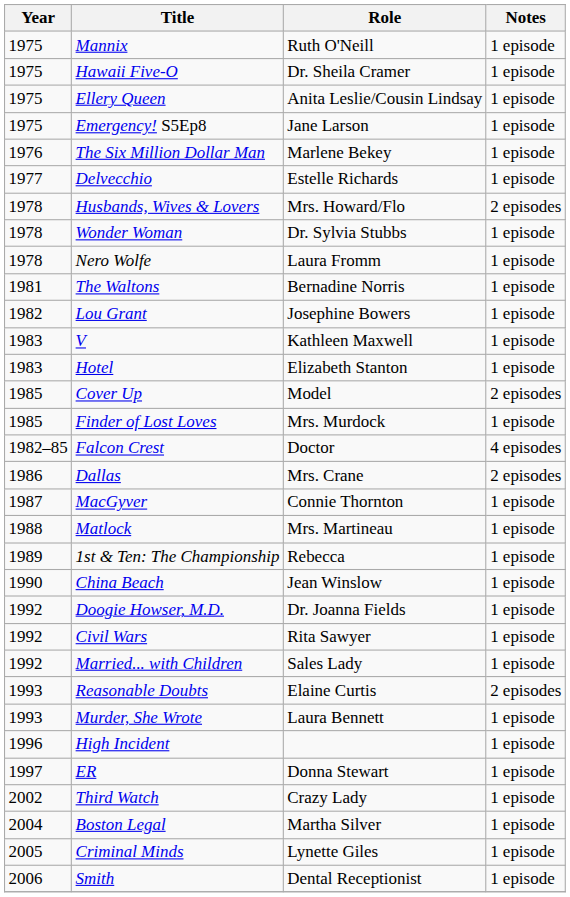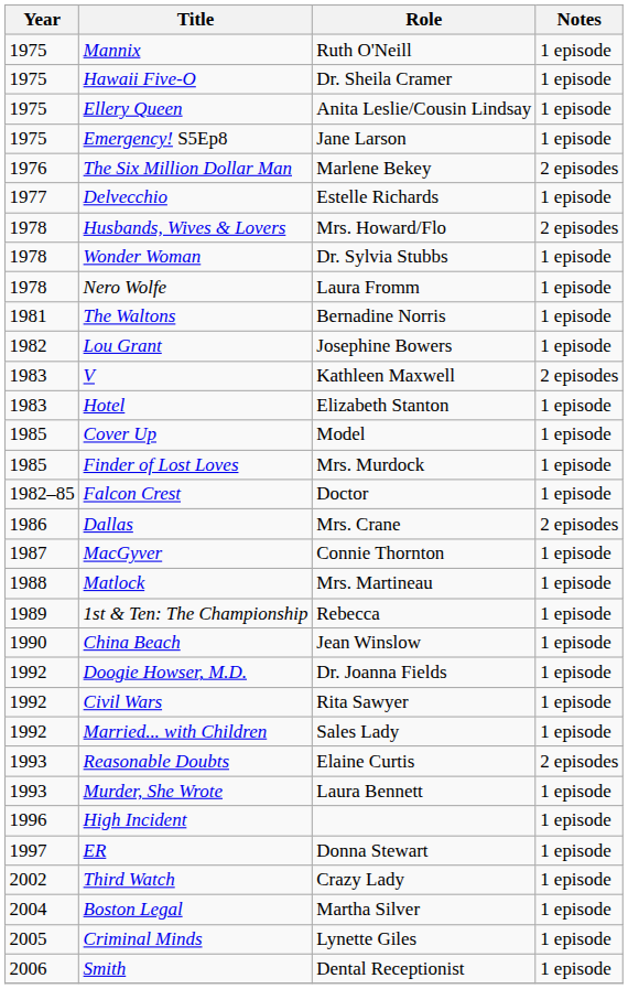The Six Million Dollar Man | Notes: 1 episode -> 2 episodes
V | Notes: 1 episode -> 2 episodes
Cover Up | Notes: 2 episodes -> 1 episode
Falcon Crest | Notes: 4 episodes -> 1 episode
